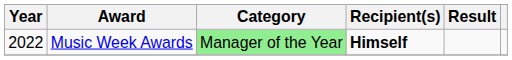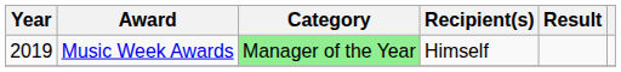Music Week Awards | Year: 2022 -> 2019
Music Week Awards | Recipient(s): bold -> normal
